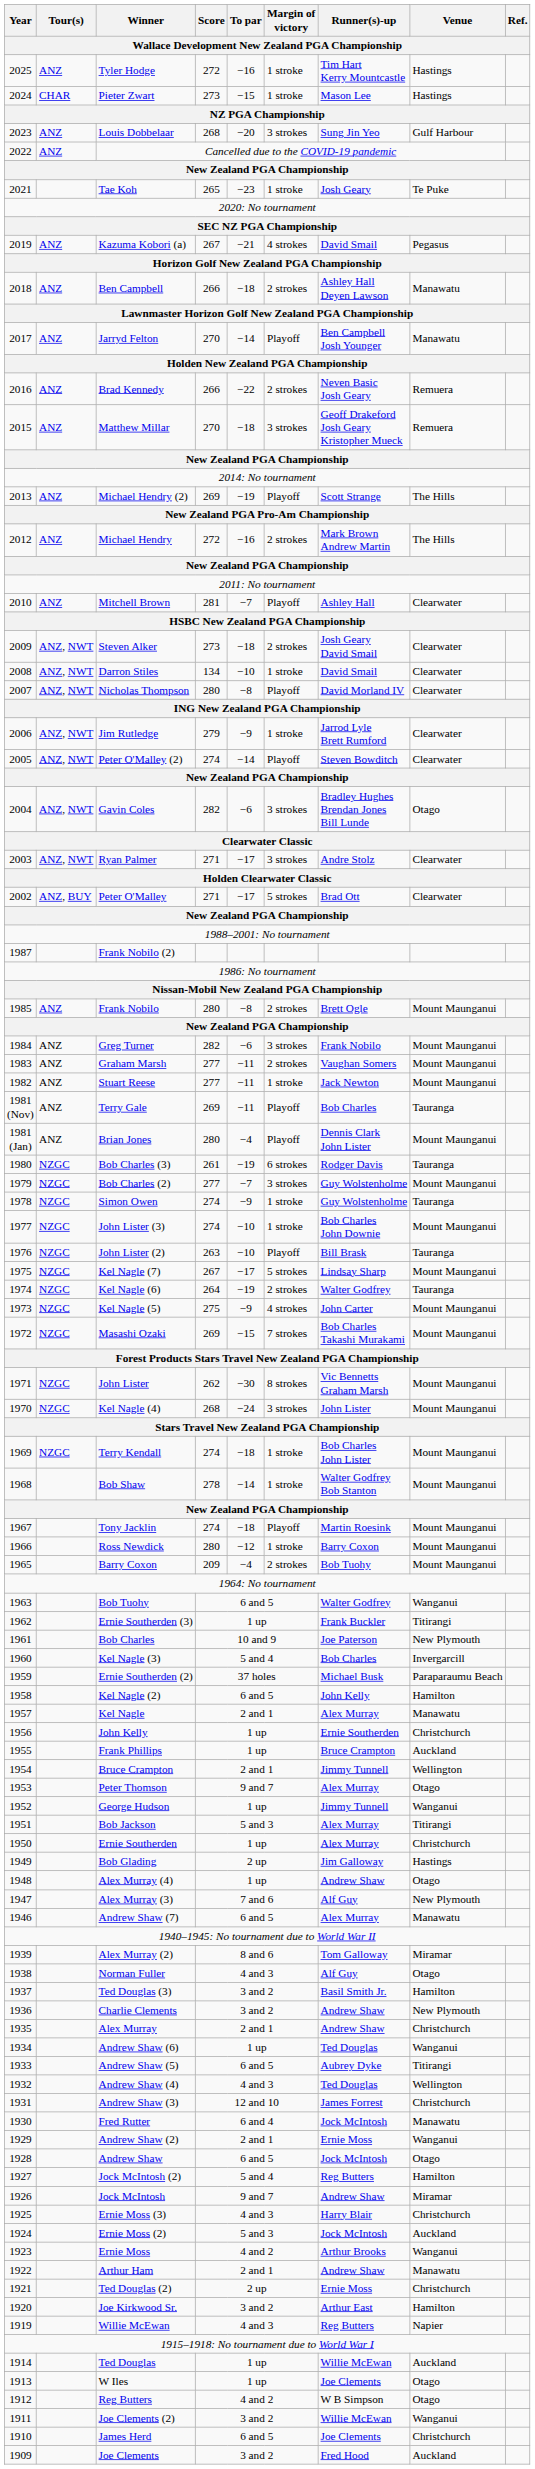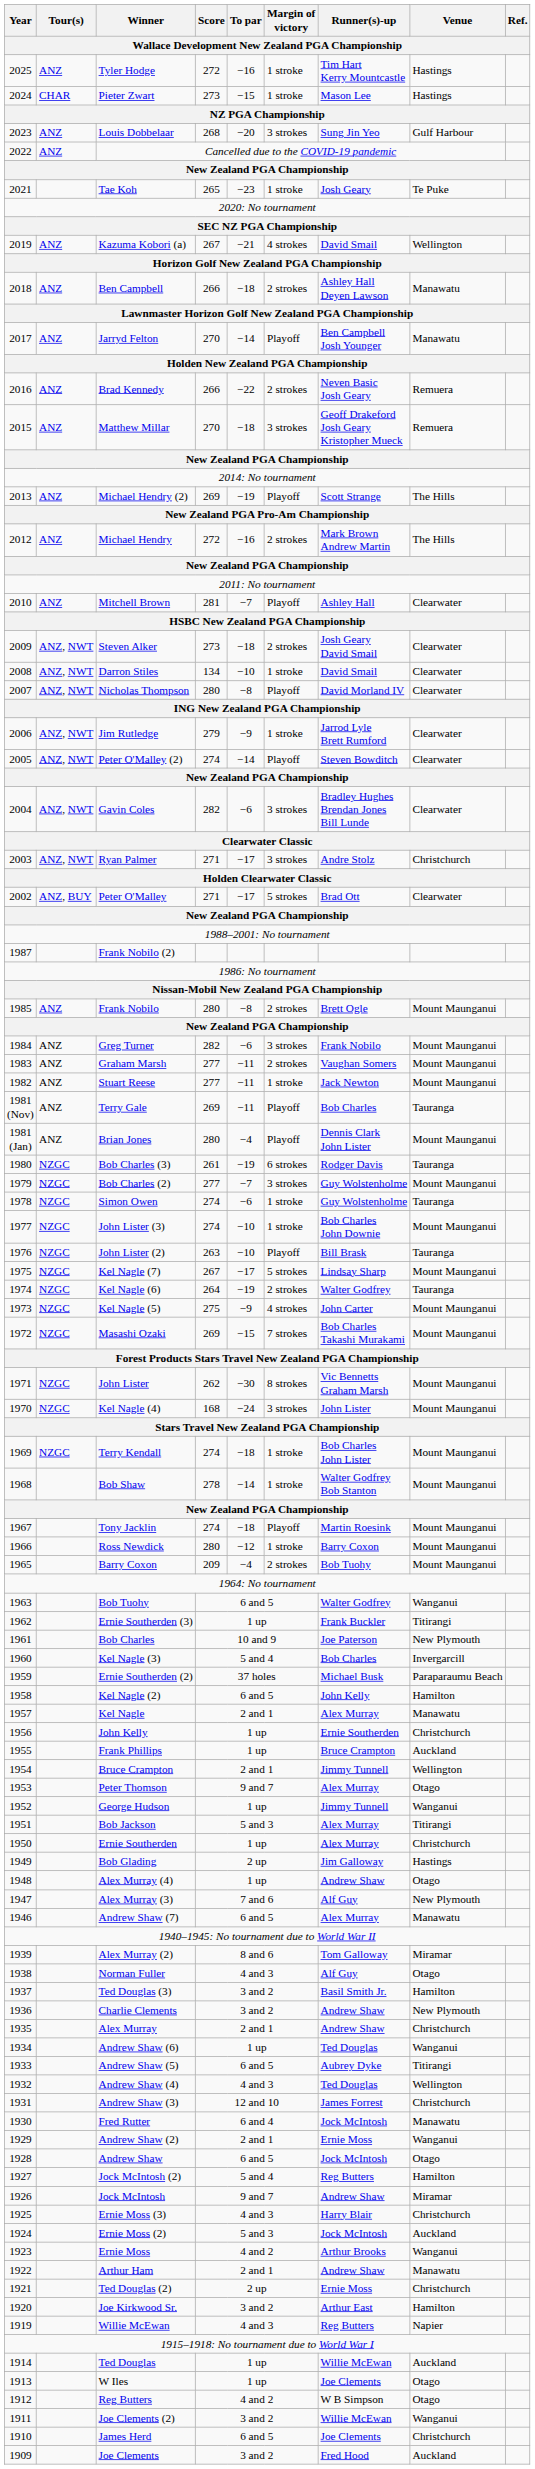Kazuma Kobori (a) | Venue / Wallace Development New Zealand PGA Championship: Pegasus -> Wellington
Gavin Coles | Venue / Wallace Development New Zealand PGA Championship: Otago -> Clearwater
Ryan Palmer | Venue / Wallace Development New Zealand PGA Championship: Clearwater -> Christchurch
Simon Owen | To par / Wallace Development New Zealand PGA Championship: −9 -> −6
Kel Nagle (4) | Score / Wallace Development New Zealand PGA Championship: 268 -> 168
